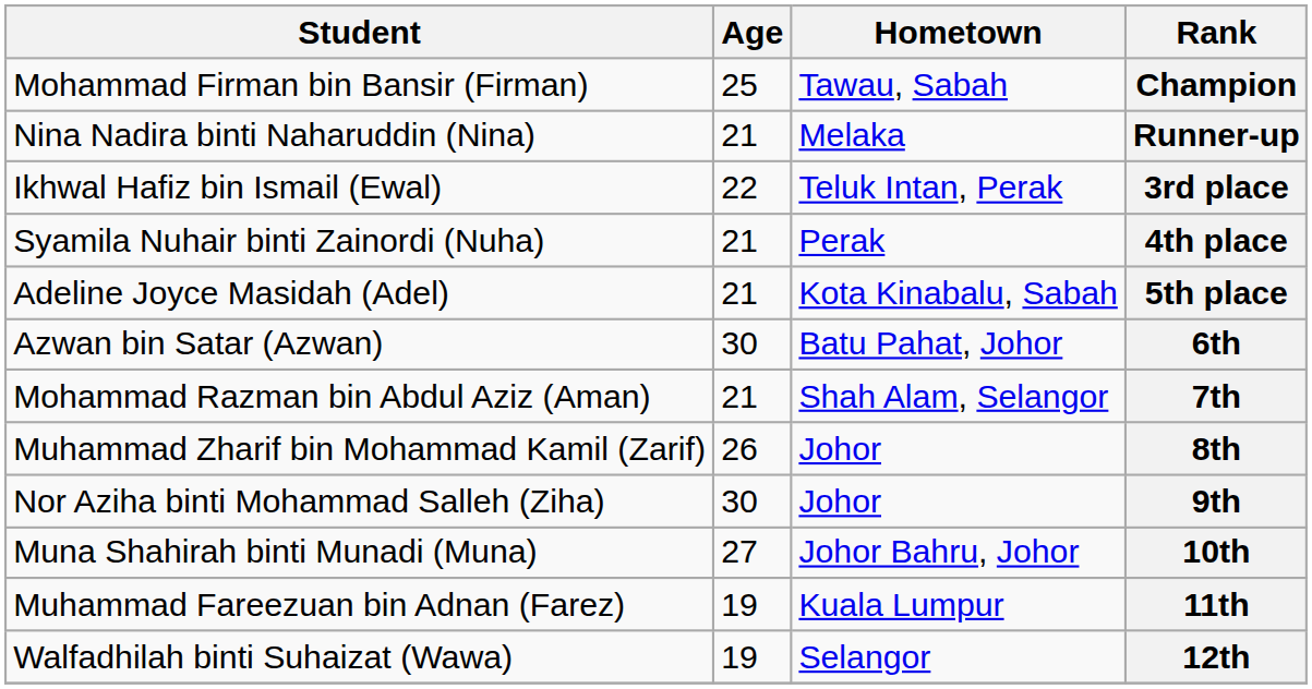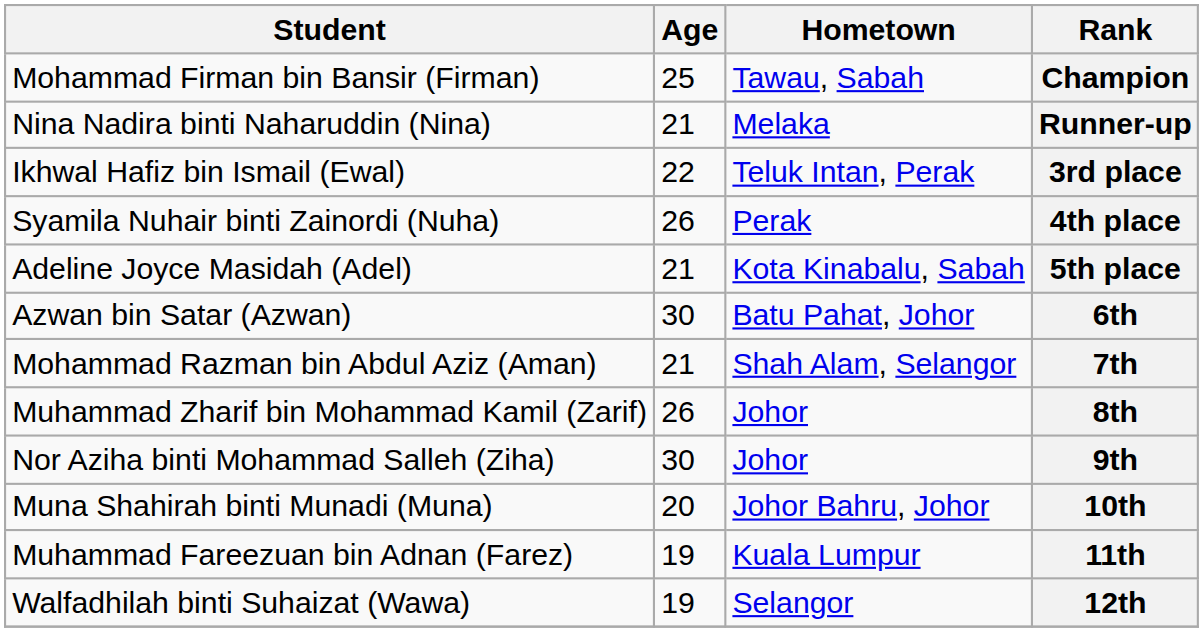4th place | Age: 21 -> 26
10th | Age: 27 -> 20
